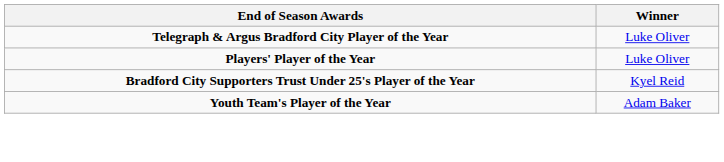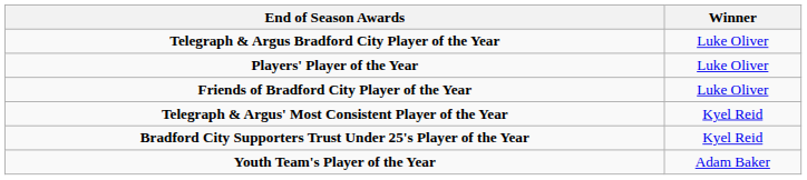+ row: Friends of Bradford City Player of the Year | Luke Oliver
+ row: Telegraph & Argus' Most Consistent Player of the Year | Kyel Reid
